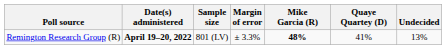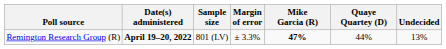Remington Research Group (R) | Mike Garcia (R): 48% -> 47%
Remington Research Group (R) | Quaye Quartey (D): 41% -> 44%
